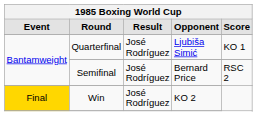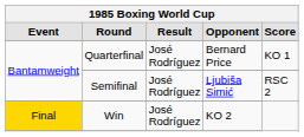Quarterfinal | Opponent: Ljubiša Simić -> Bernard Price
Semifinal | Opponent: Bernard Price -> Ljubiša Simić
